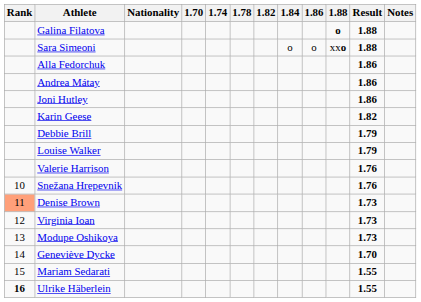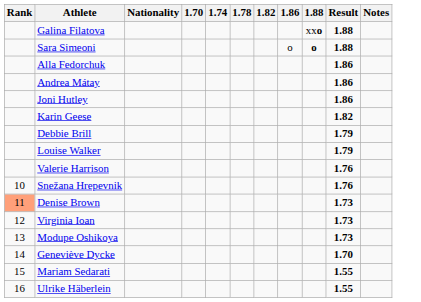- column: 1.84 | o
Galina Filatova | 1.88: o -> xxo
Sara Simeoni | 1.88: xxo -> o
Ulrike Häberlein | Rank: bold -> normal
